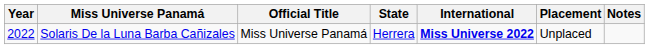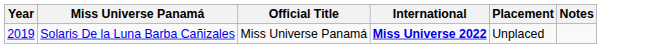- column: State | Herrera
Solaris De la Luna Barba Cañizales | Year: 2022 -> 2019
